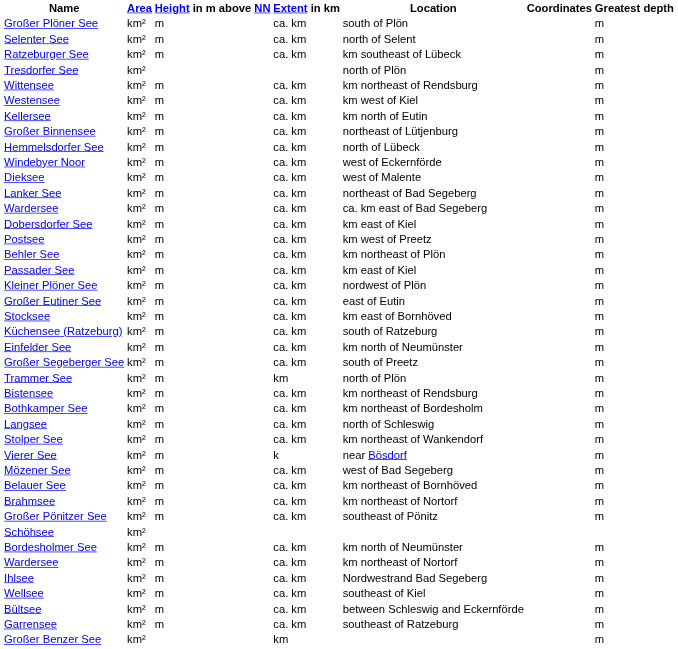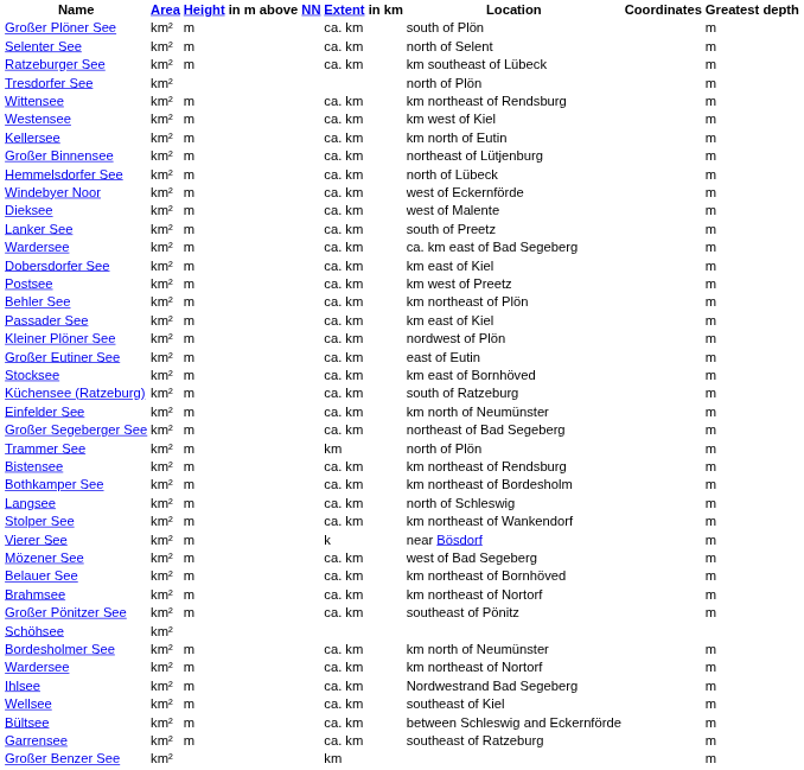Lanker See | Location: northeast of Bad Segeberg -> south of Preetz
Großer Segeberger See | Location: south of Preetz -> northeast of Bad Segeberg
